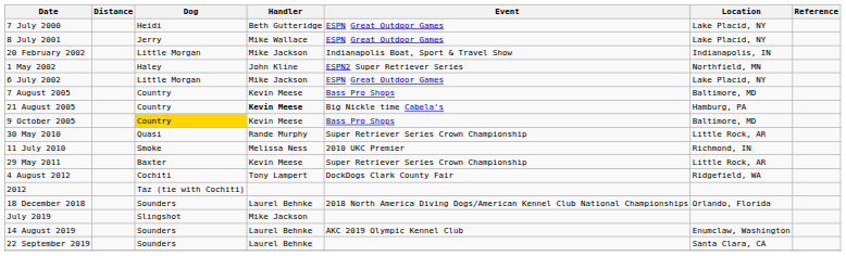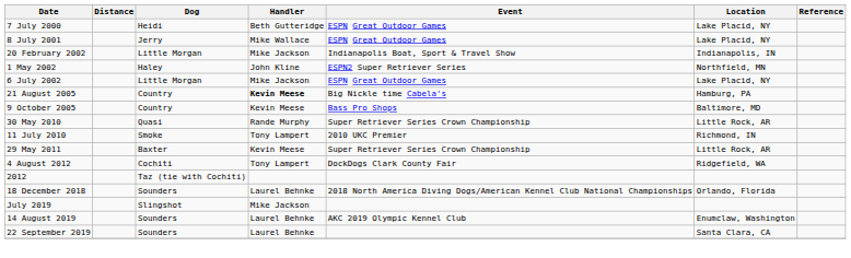- row: 7 August 2005 | Country | Kevin Meese | Bass Pro Shops | Baltimore, MD
9 October 2005 | Dog: gold background -> no background
11 July 2010 | Handler: Melissa Ness -> Tony Lampert
